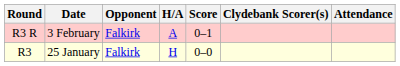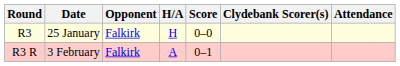rows swapped: R3 <-> R3 R
